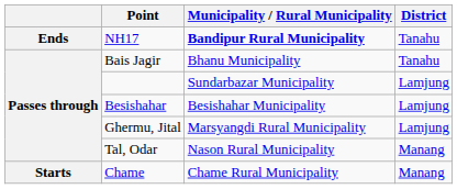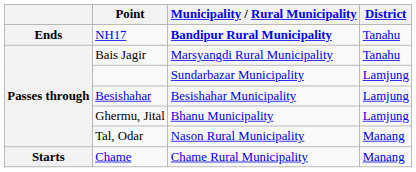Bais Jagir | Municipality / Rural Municipality: Bhanu Municipality -> Marsyangdi Rural Municipality
Ghermu, Jital | Municipality / Rural Municipality: Marsyangdi Rural Municipality -> Bhanu Municipality
